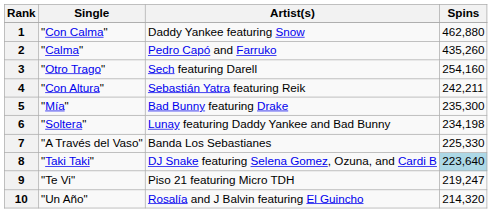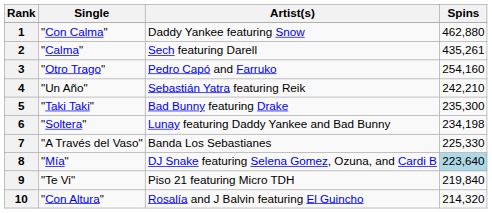2 | Artist(s): Pedro Capó and Farruko -> Sech featuring Darell
2 | Spins: 435,260 -> 435,261
3 | Artist(s): Sech featuring Darell -> Pedro Capó and Farruko
4 | Single: "Con Altura" -> "Un Año"
4 | Spins: 242,211 -> 242,210
5 | Single: "Mía" -> "Taki Taki"
8 | Single: "Taki Taki" -> "Mía"
9 | Spins: 219,247 -> 219,840
10 | Single: "Un Año" -> "Con Altura"
